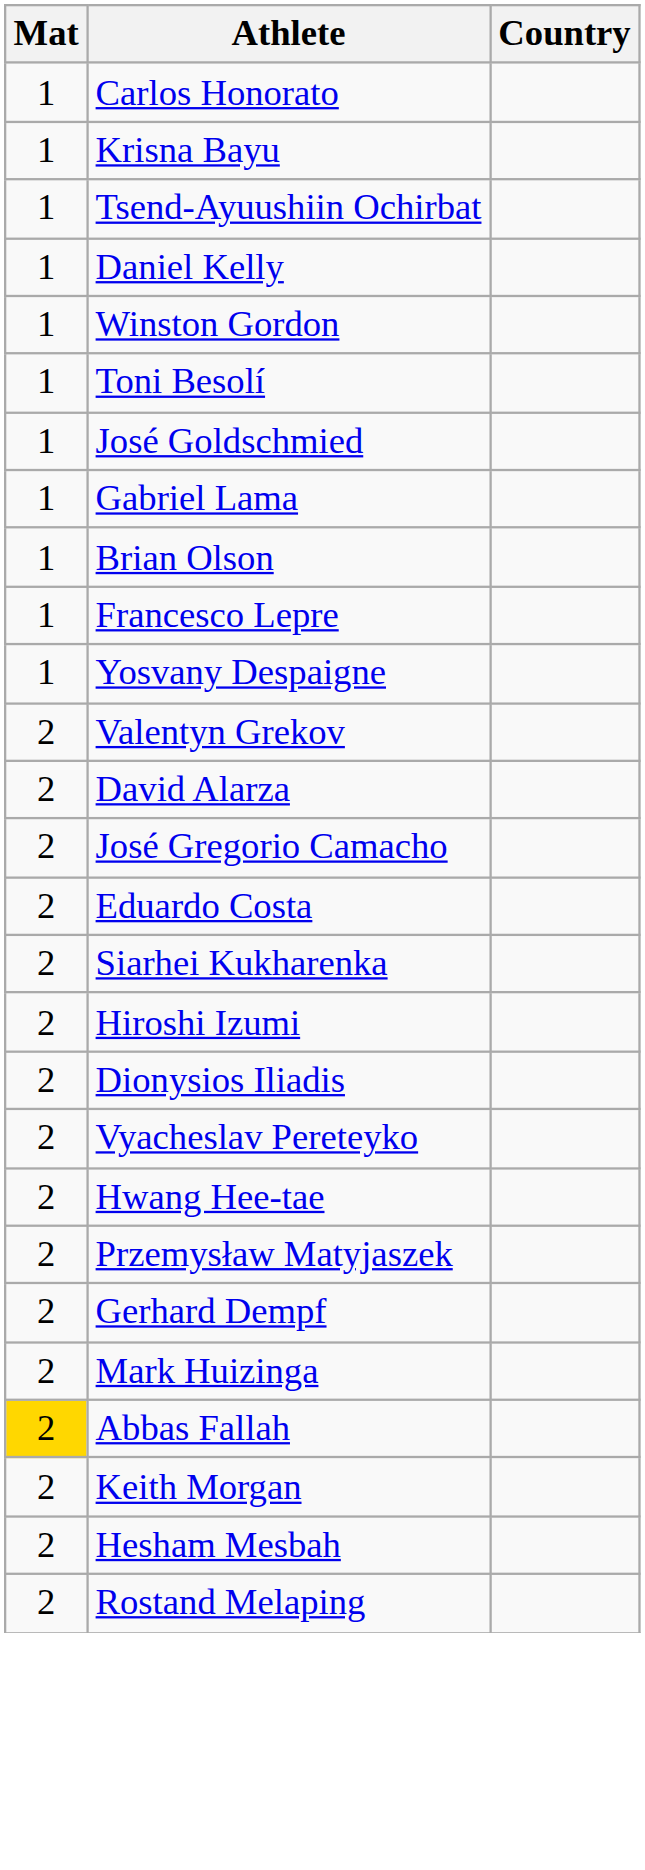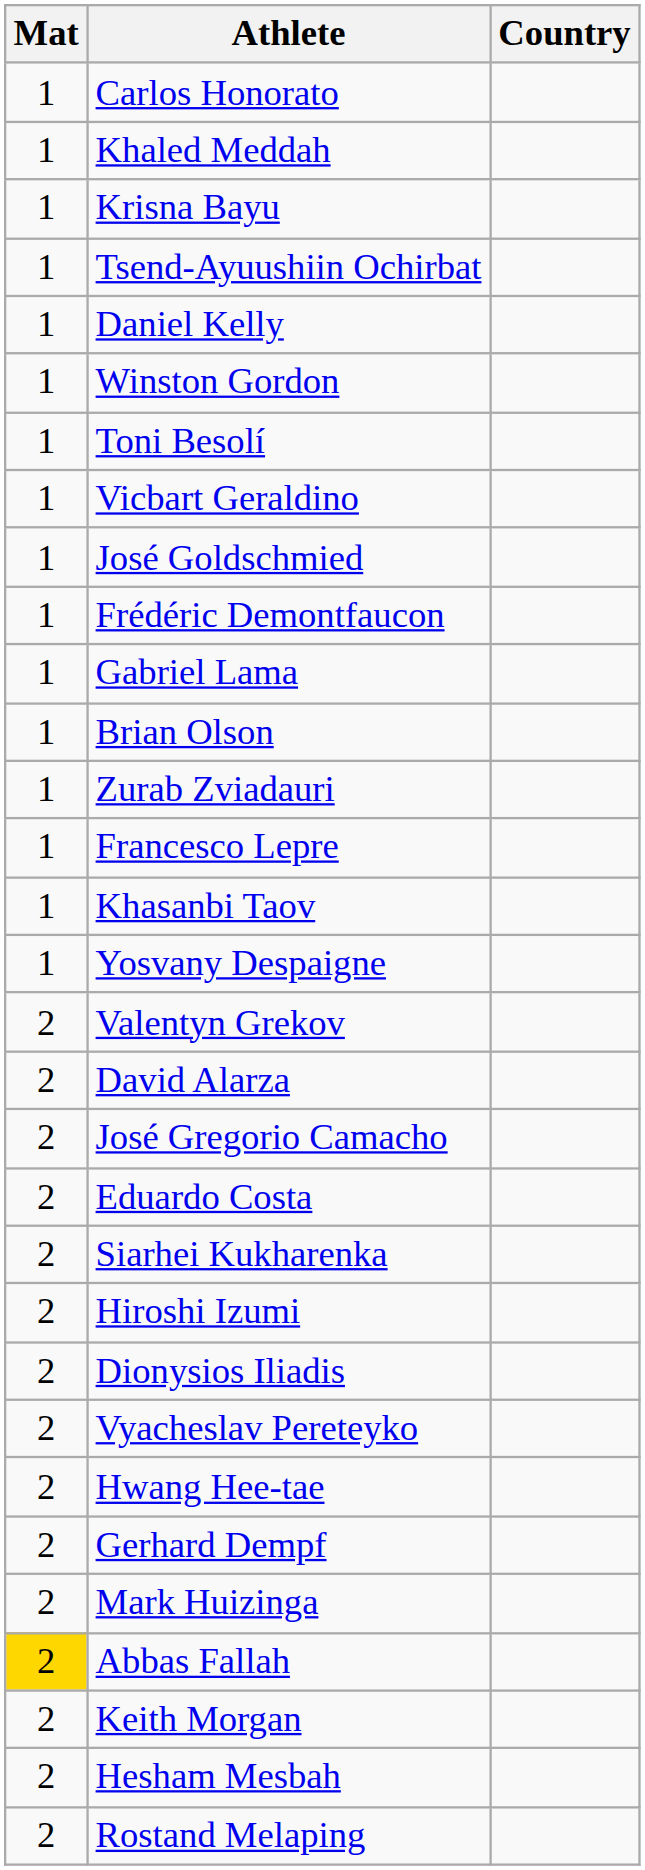+ row: 1 | Khaled Meddah
+ row: 1 | Vicbart Geraldino
+ row: 1 | Frédéric Demontfaucon
+ row: 1 | Zurab Zviadauri
+ row: 1 | Khasanbi Taov
- row: 2 | Przemysław Matyjaszek
